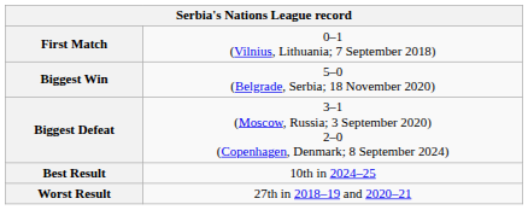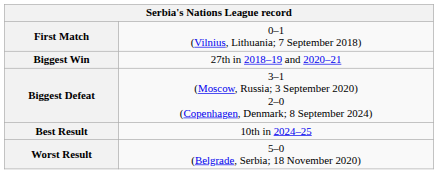Biggest Win | column 2: 5–0 (Belgrade, Serbia; 18 November 2020) -> 27th in 2018–19 and 2020–21
Worst Result | column 2: 27th in 2018–19 and 2020–21 -> 5–0 (Belgrade, Serbia; 18 November 2020)
